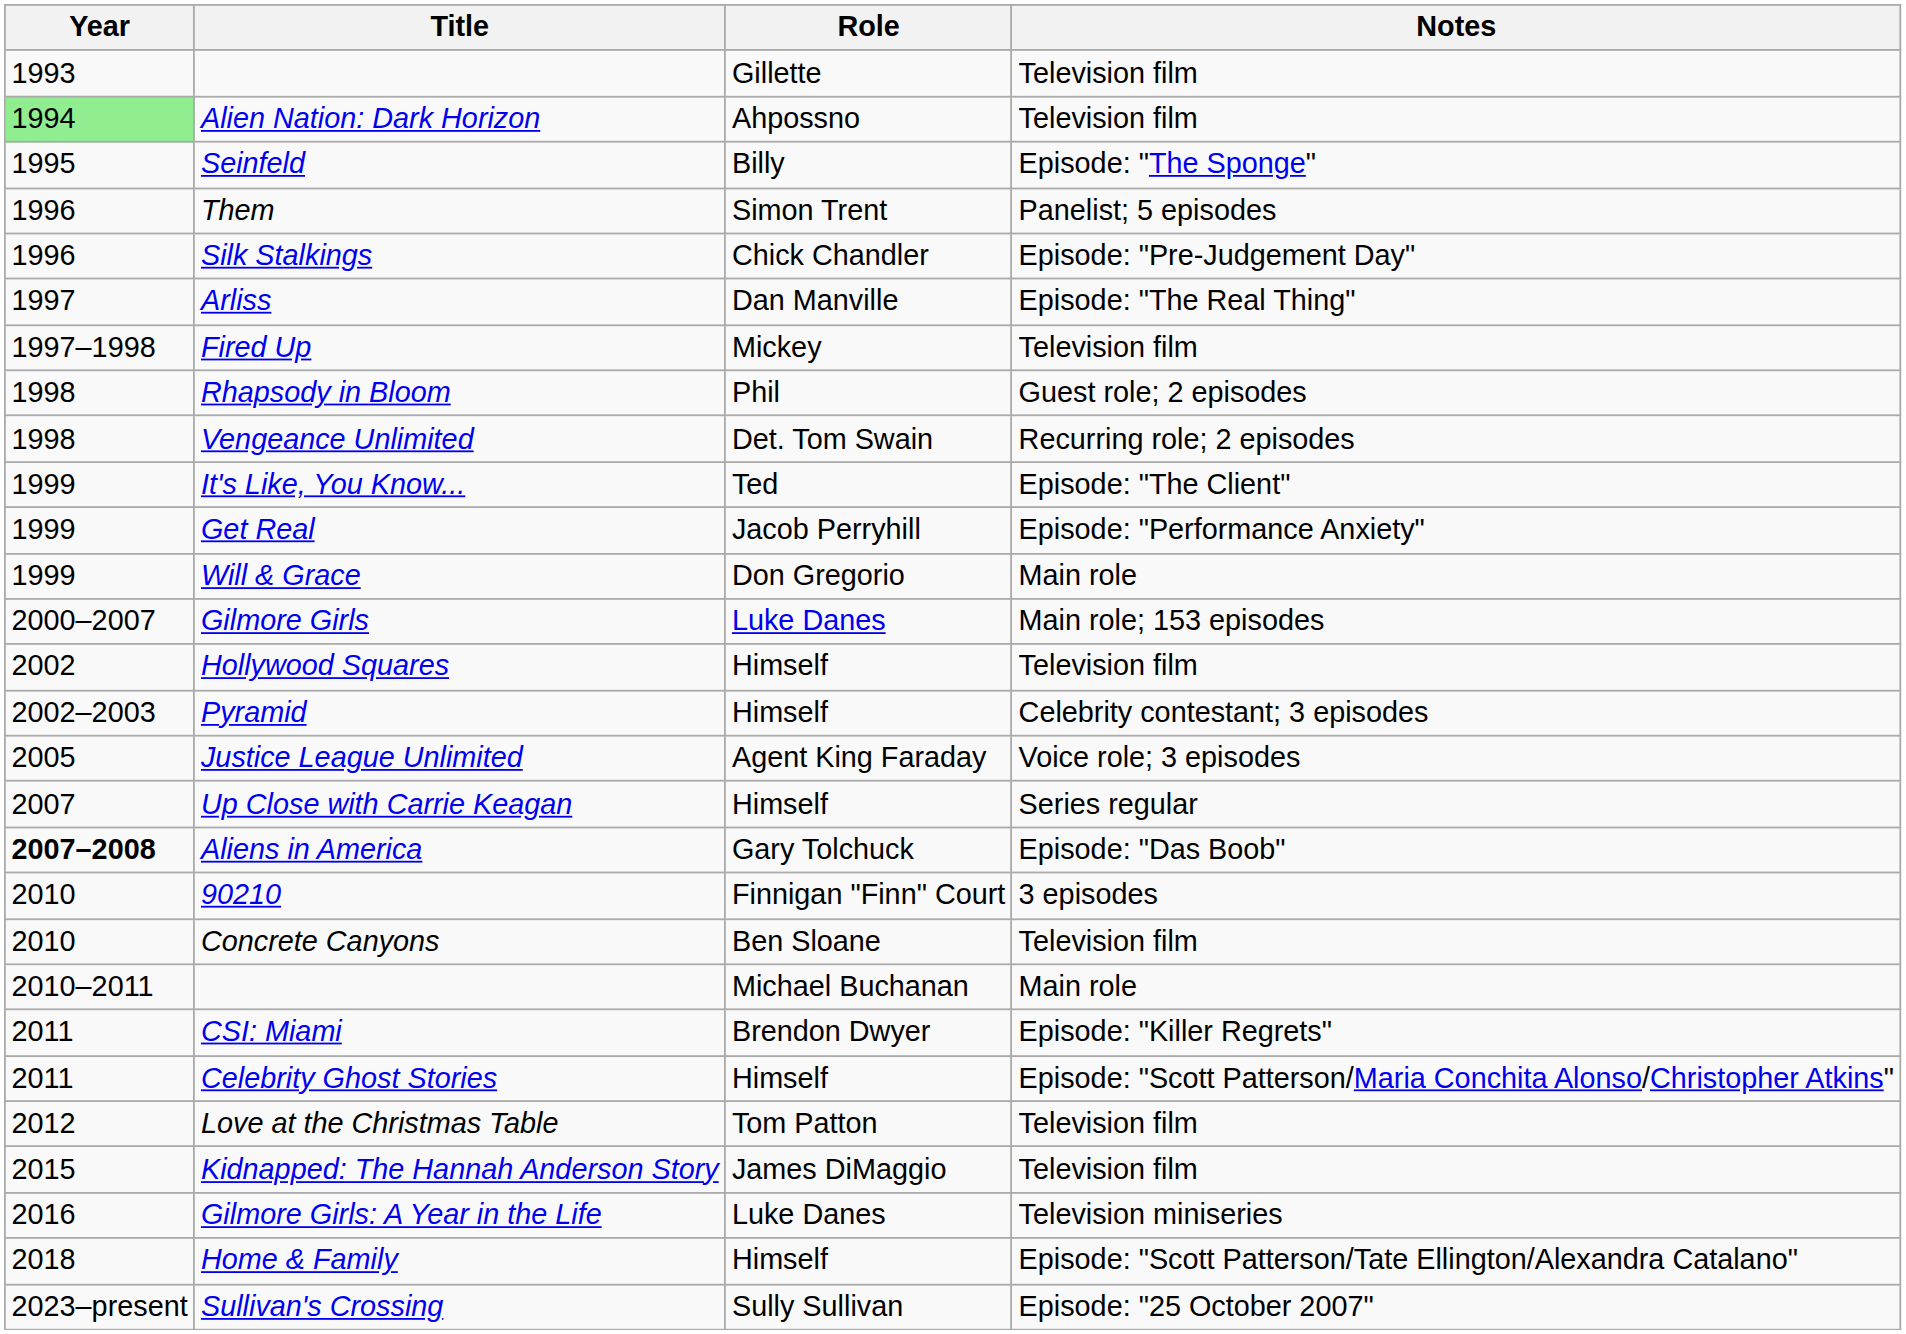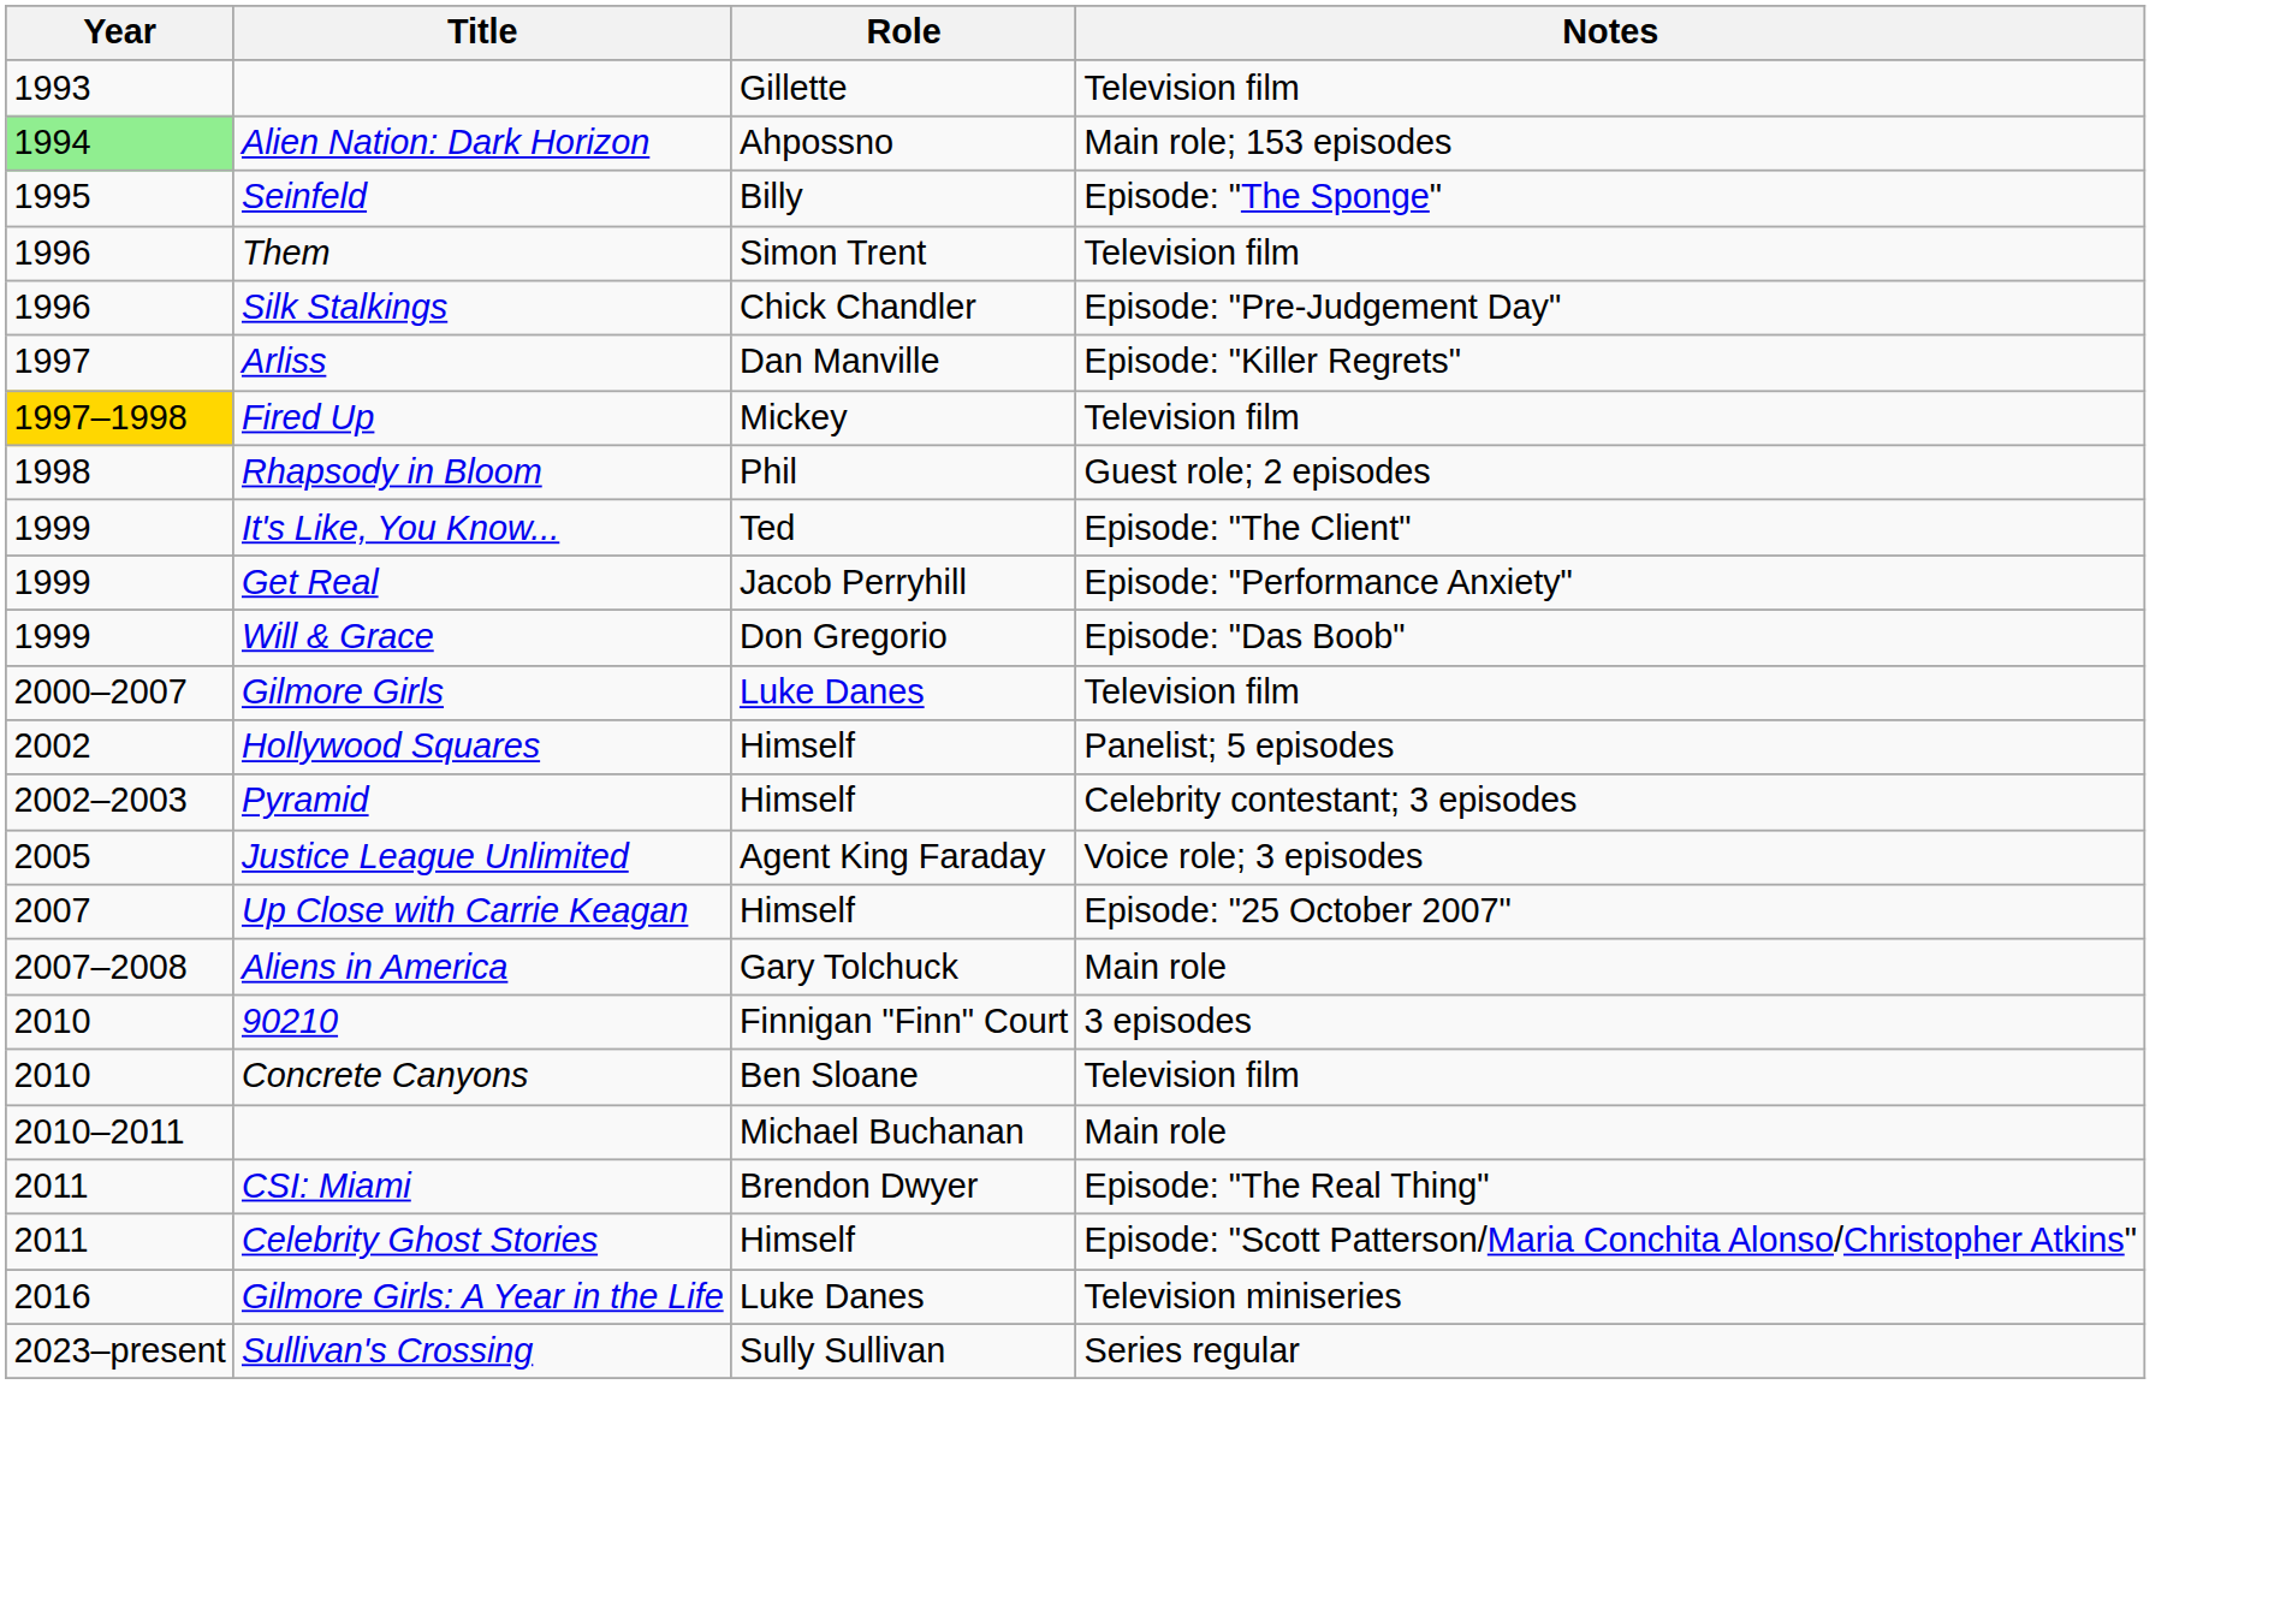Alien Nation: Dark Horizon | Notes: Television film -> Main role; 153 episodes
Them | Notes: Panelist; 5 episodes -> Television film
Arliss | Notes: Episode: "The Real Thing" -> Episode: "Killer Regrets"
Fired Up | Year: no background -> gold background
- row: 1998 | Vengeance Unlimited | Det. Tom Swain | Recurring role; 2 episodes
Will & Grace | Notes: Main role -> Episode: "Das Boob"
Gilmore Girls | Notes: Main role; 153 episodes -> Television film
Hollywood Squares | Notes: Television film -> Panelist; 5 episodes
Up Close with Carrie Keagan | Notes: Series regular -> Episode: "25 October 2007"
Aliens in America | Year: bold -> normal
Aliens in America | Notes: Episode: "Das Boob" -> Main role
CSI: Miami | Notes: Episode: "Killer Regrets" -> Episode: "The Real Thing"
- row: 2012 | Love at the Christmas Table | Tom Patton | Television film
- row: 2015 | Kidnapped: The Hannah Anderson Story | James DiMaggio | Television film
- row: 2018 | Home & Family | Himself | Episode: "Scott Patterson/Tate Ellington/Alexandra Catalano"
Sullivan's Crossing | Notes: Episode: "25 October 2007" -> Series regular
